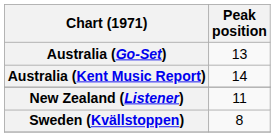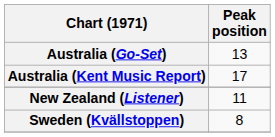Australia (Kent Music Report) | Peak position: 14 -> 17
